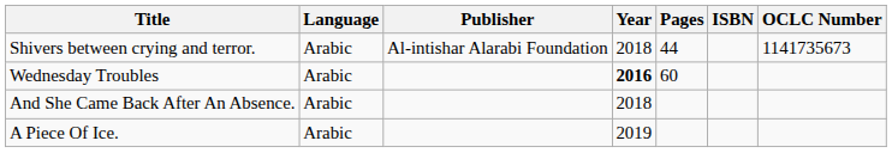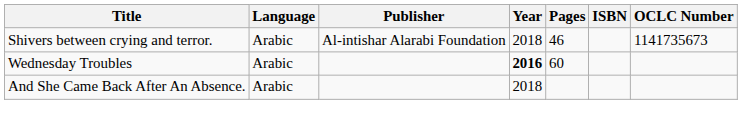Shivers between crying and terror. | Pages: 44 -> 46
- row: A Piece Of Ice. | Arabic | 2019
